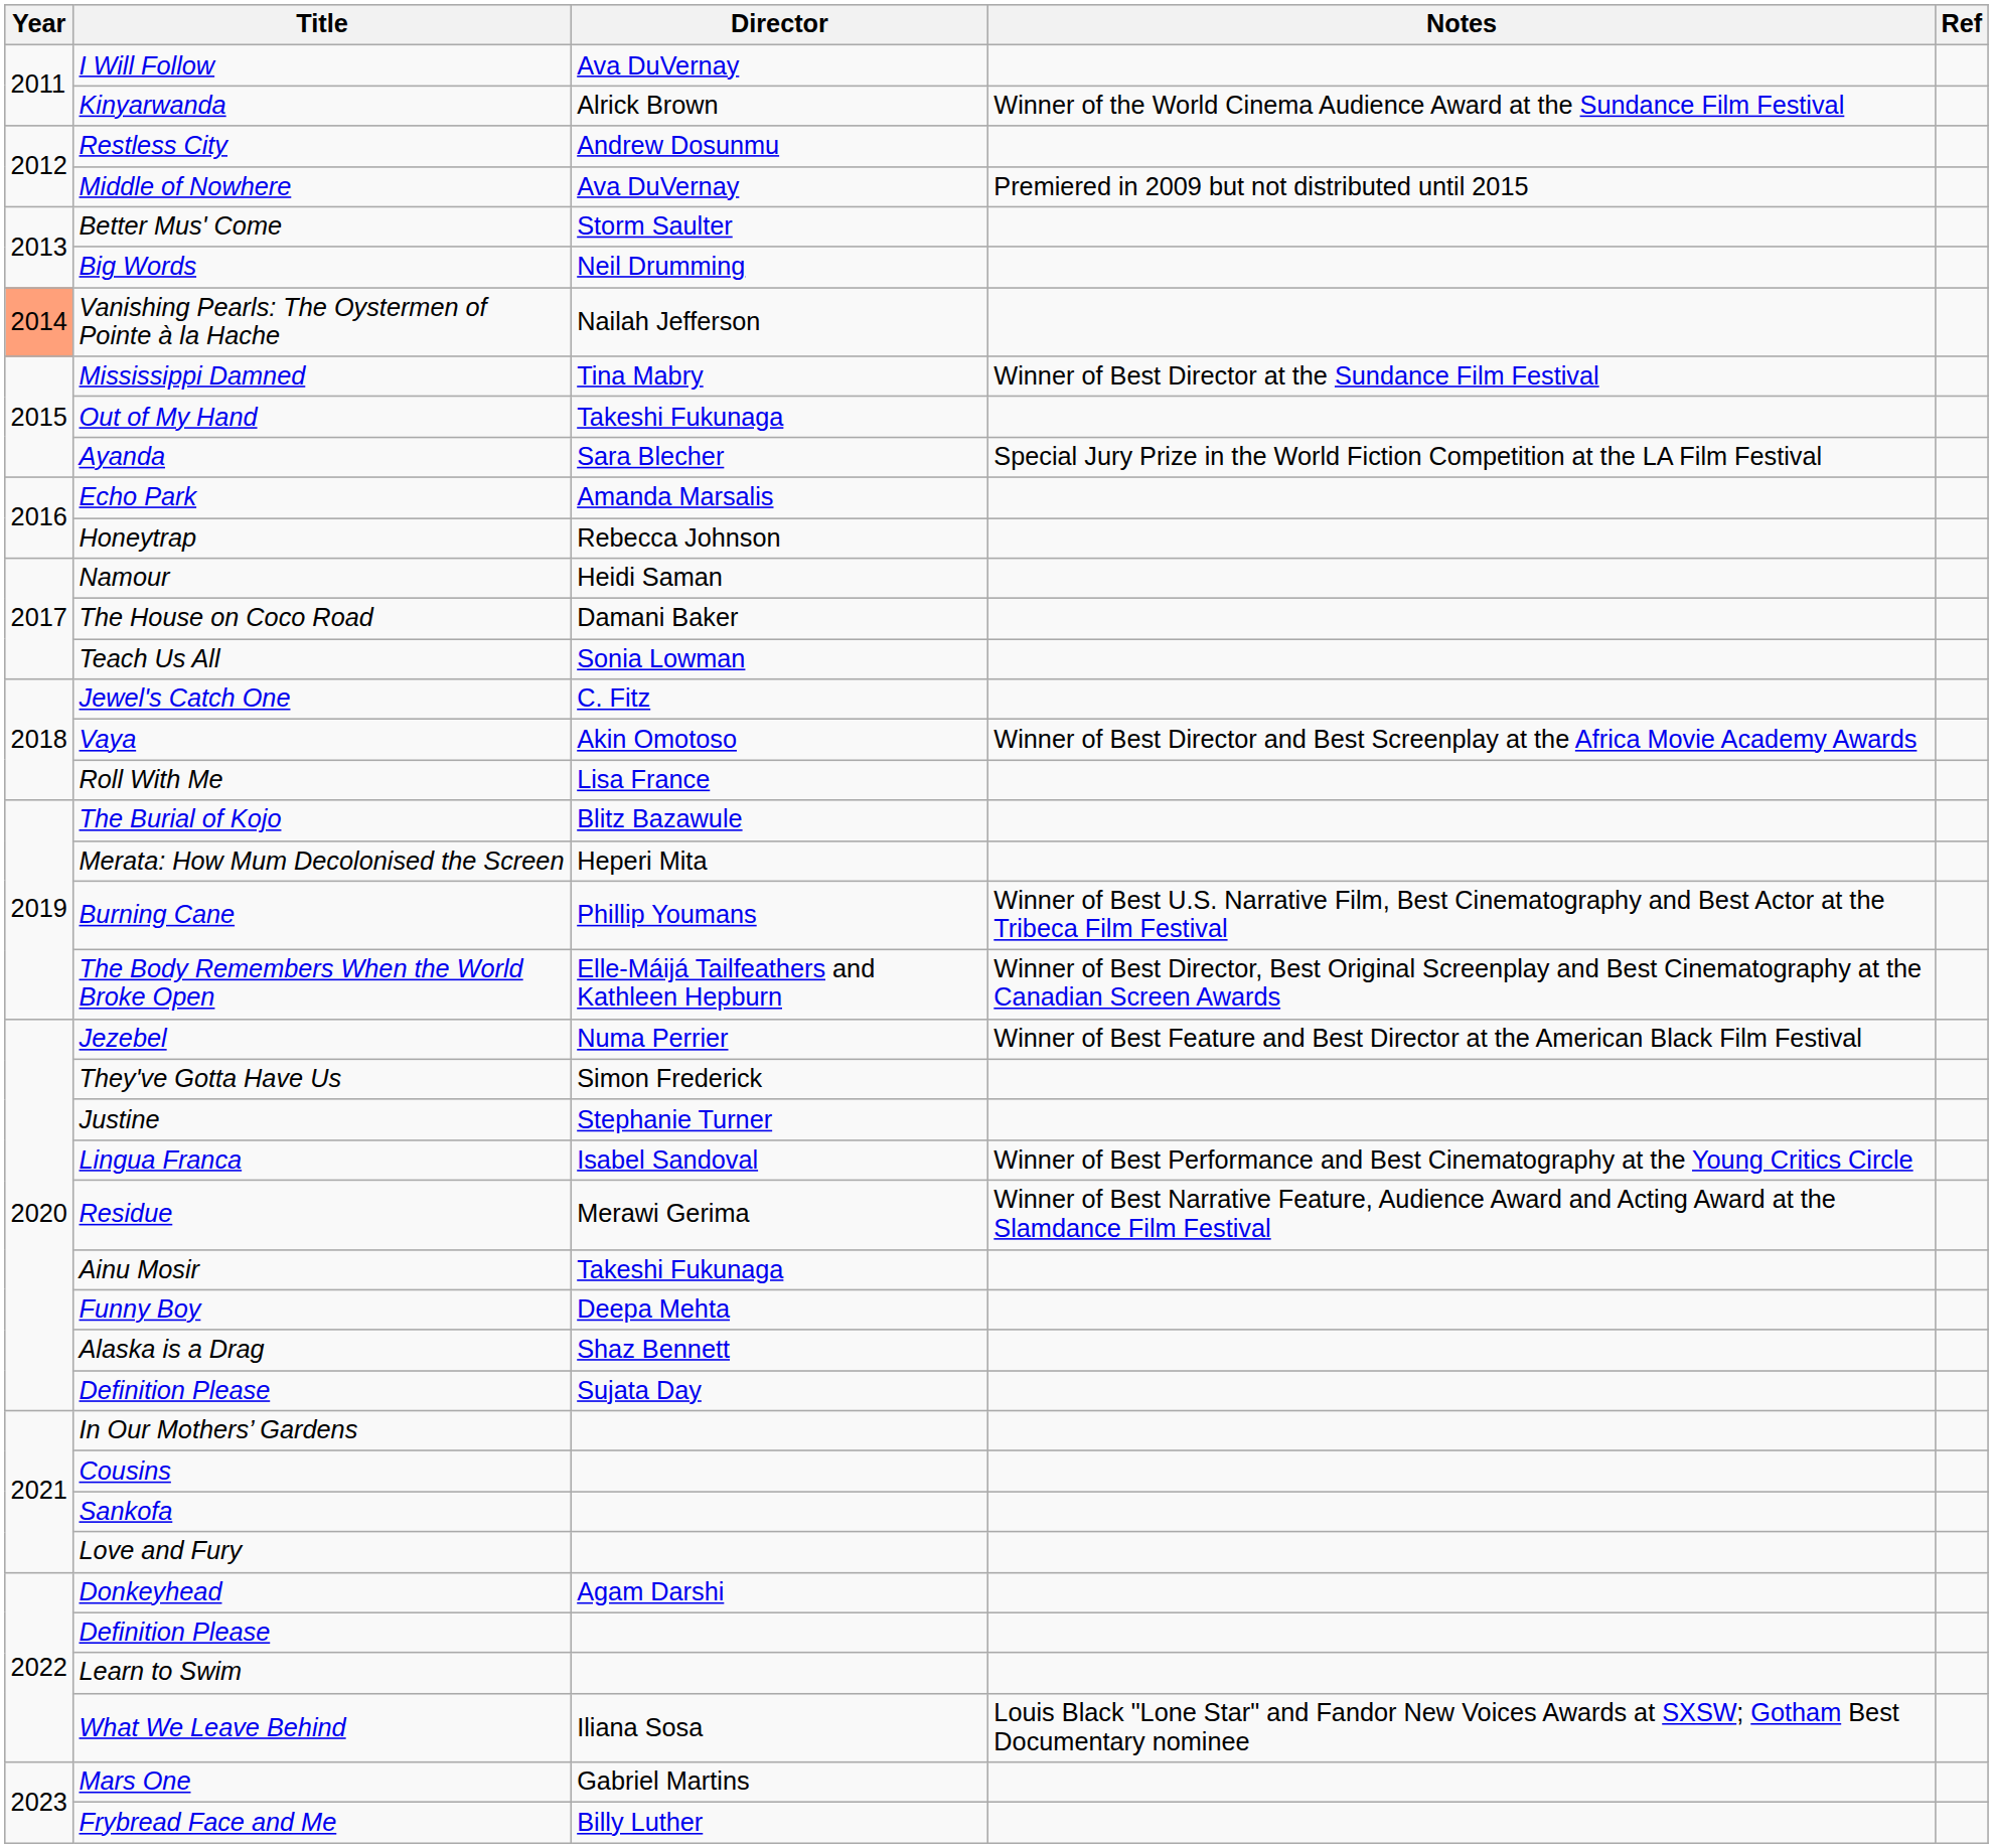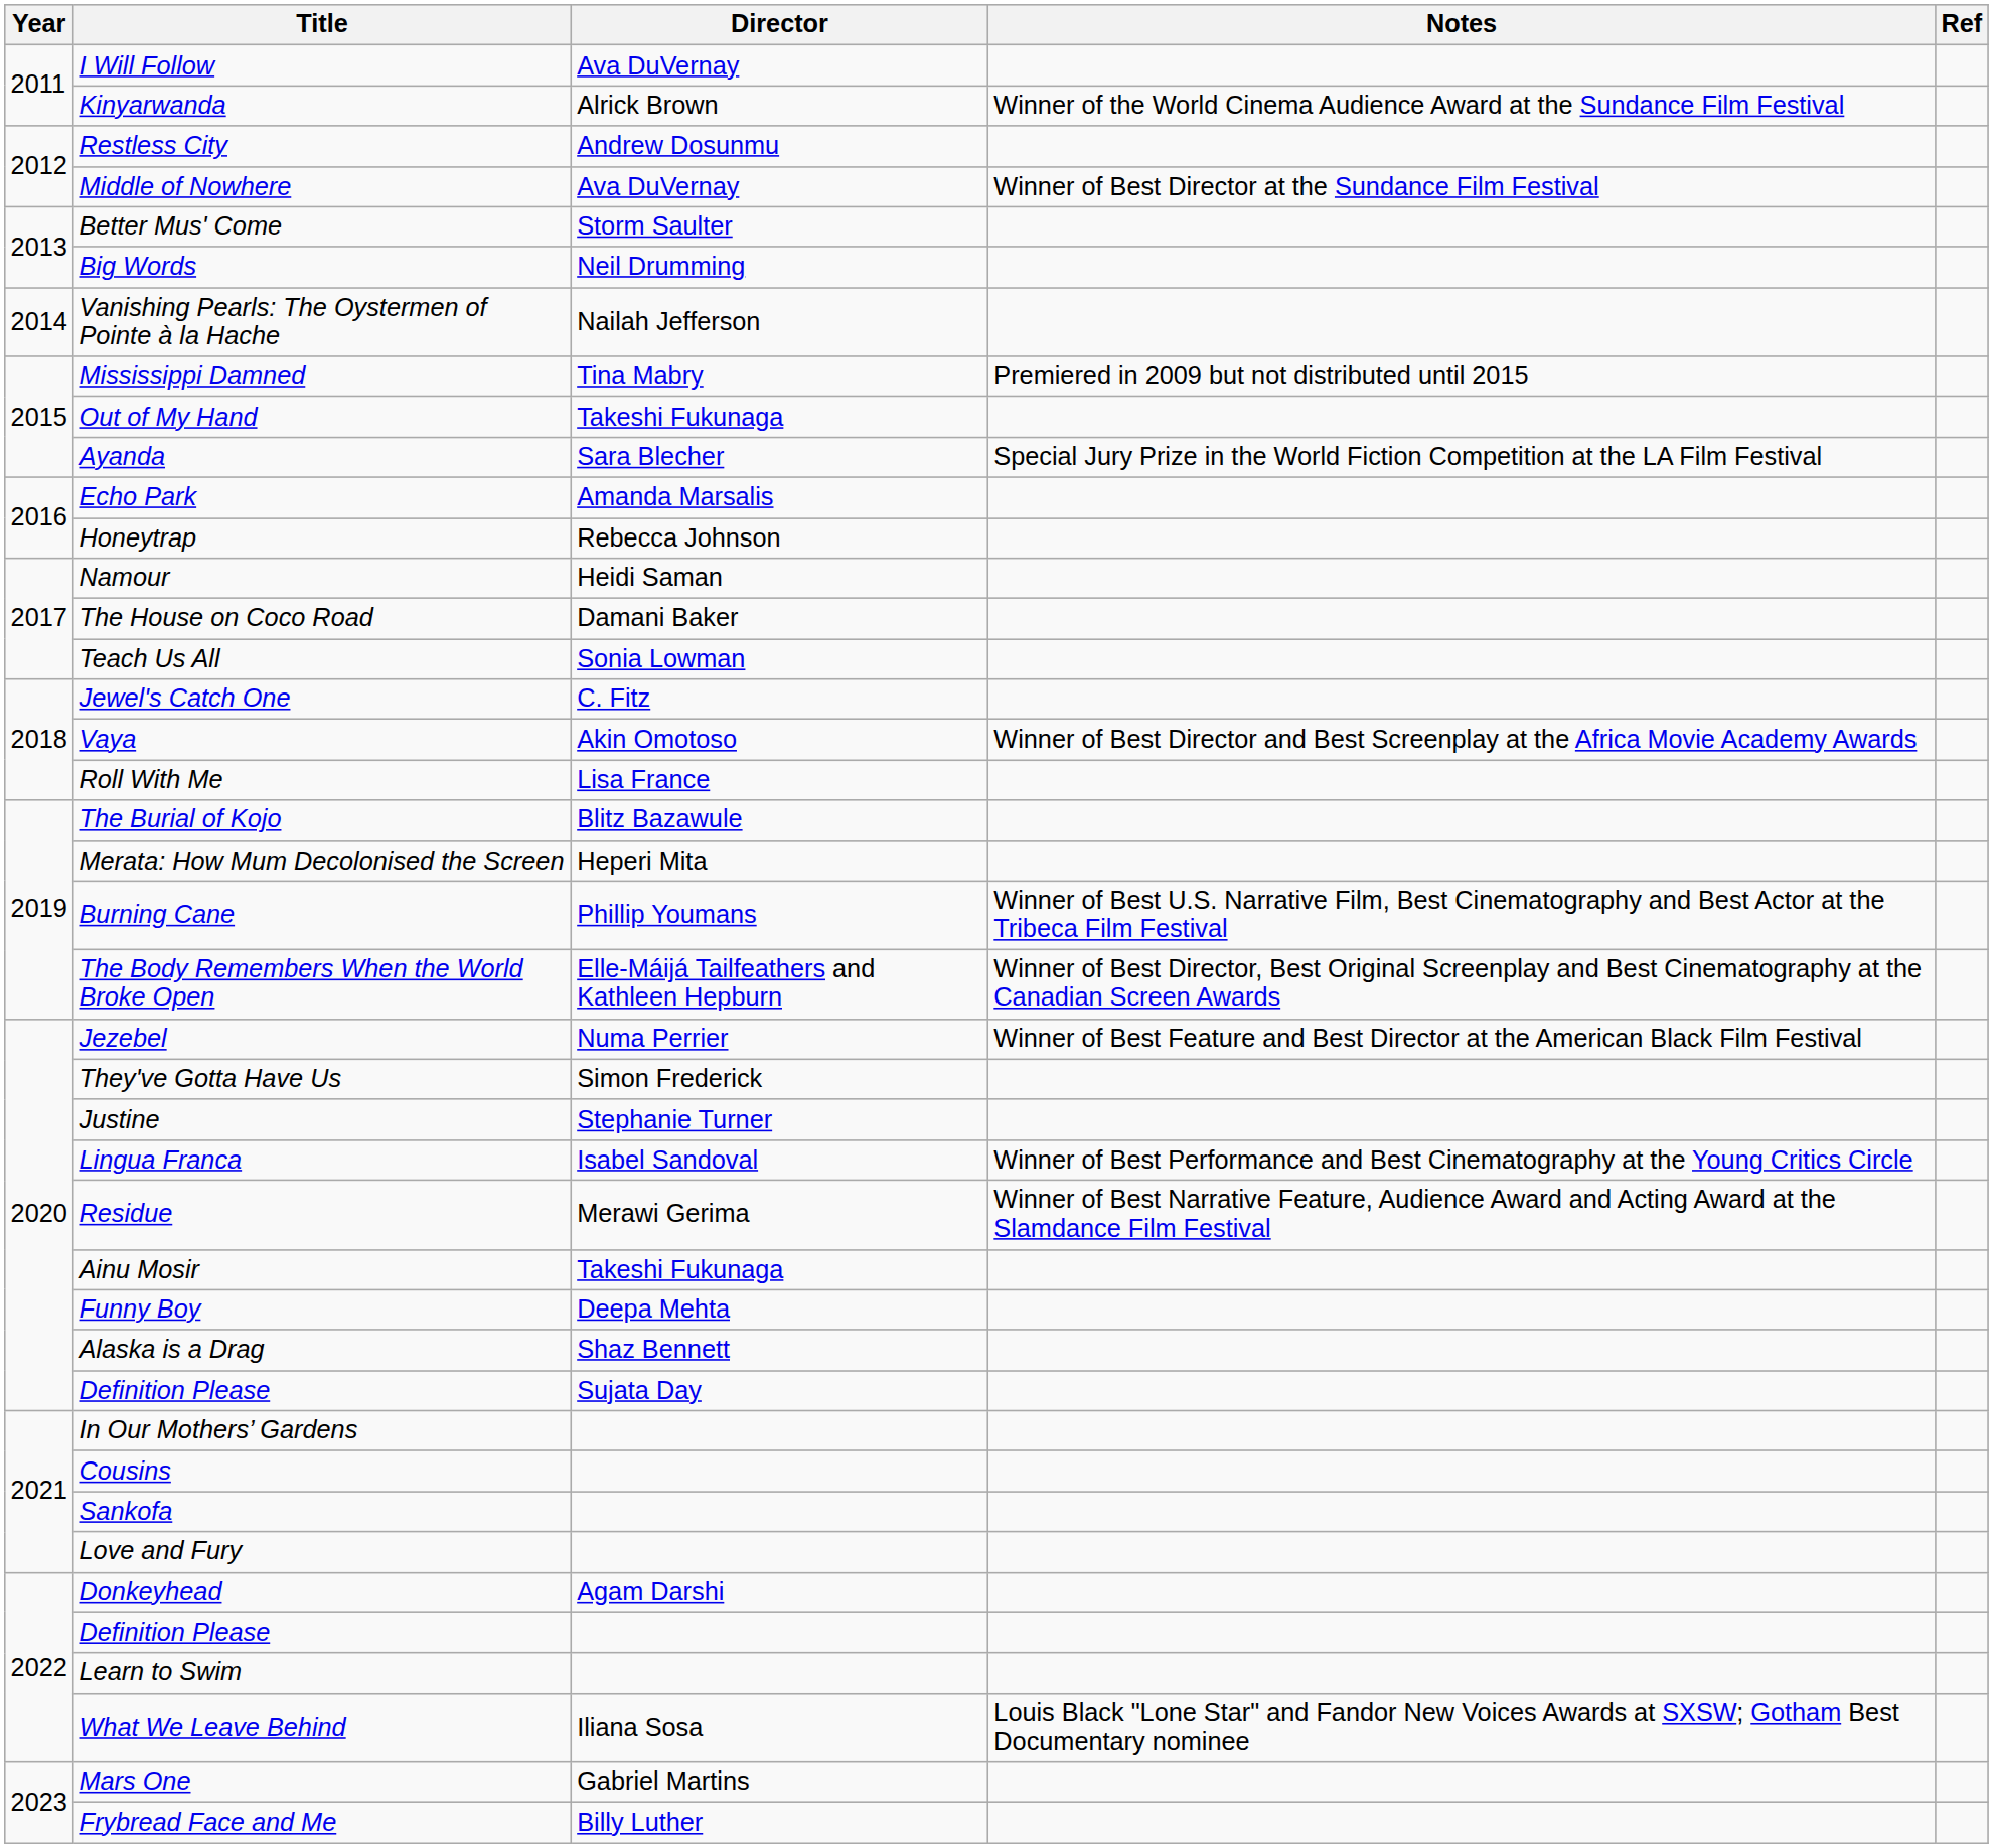Middle of Nowhere | Notes: Premiered in 2009 but not distributed until 2015 -> Winner of Best Director at the Sundance Film Festival
Vanishing Pearls: The Oystermen of Pointe à la Hache | Year: lightsalmon background -> no background
Mississippi Damned | Notes: Winner of Best Director at the Sundance Film Festival -> Premiered in 2009 but not distributed until 2015
